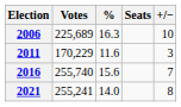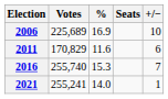2006 | %: 16.3 -> 16.9
2011 | Votes: 170,229 -> 170,829
2011 | +/−: 3 -> 6
2016 | %: 15.6 -> 15.3
2021 | +/−: 8 -> 1
